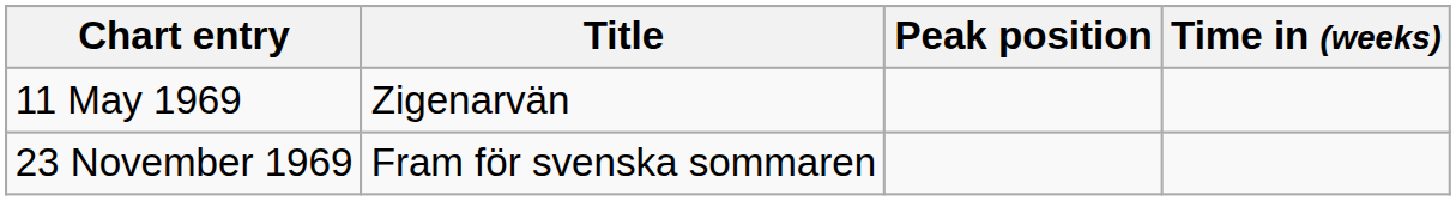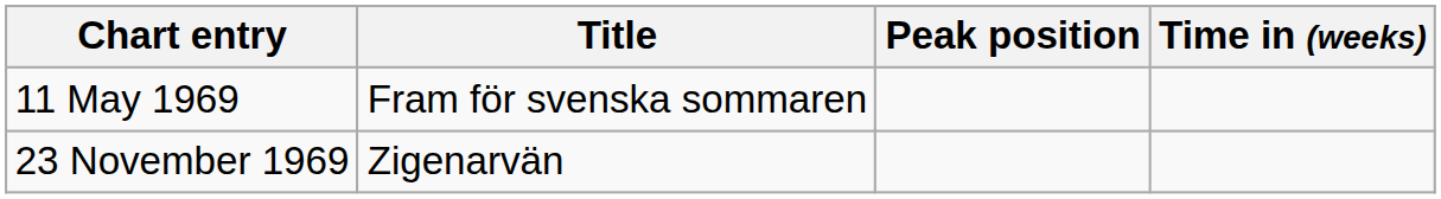11 May 1969 | Title: Zigenarvän -> Fram för svenska sommaren
23 November 1969 | Title: Fram för svenska sommaren -> Zigenarvän
